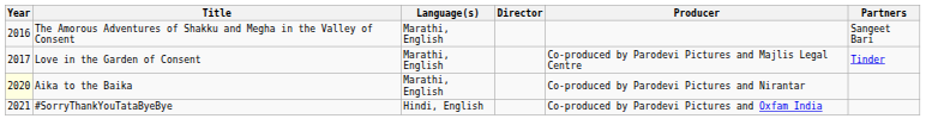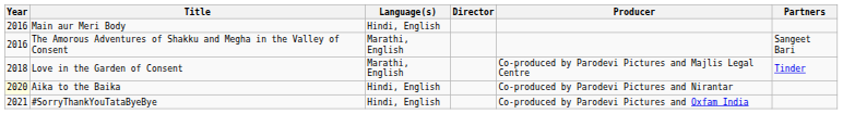+ row: 2016 | Main aur Meri Body | Hindi, English
Love in the Garden of Consent | Year: 2017 -> 2018
Aika to the Baika | Language(s): Marathi, English -> Hindi, English
